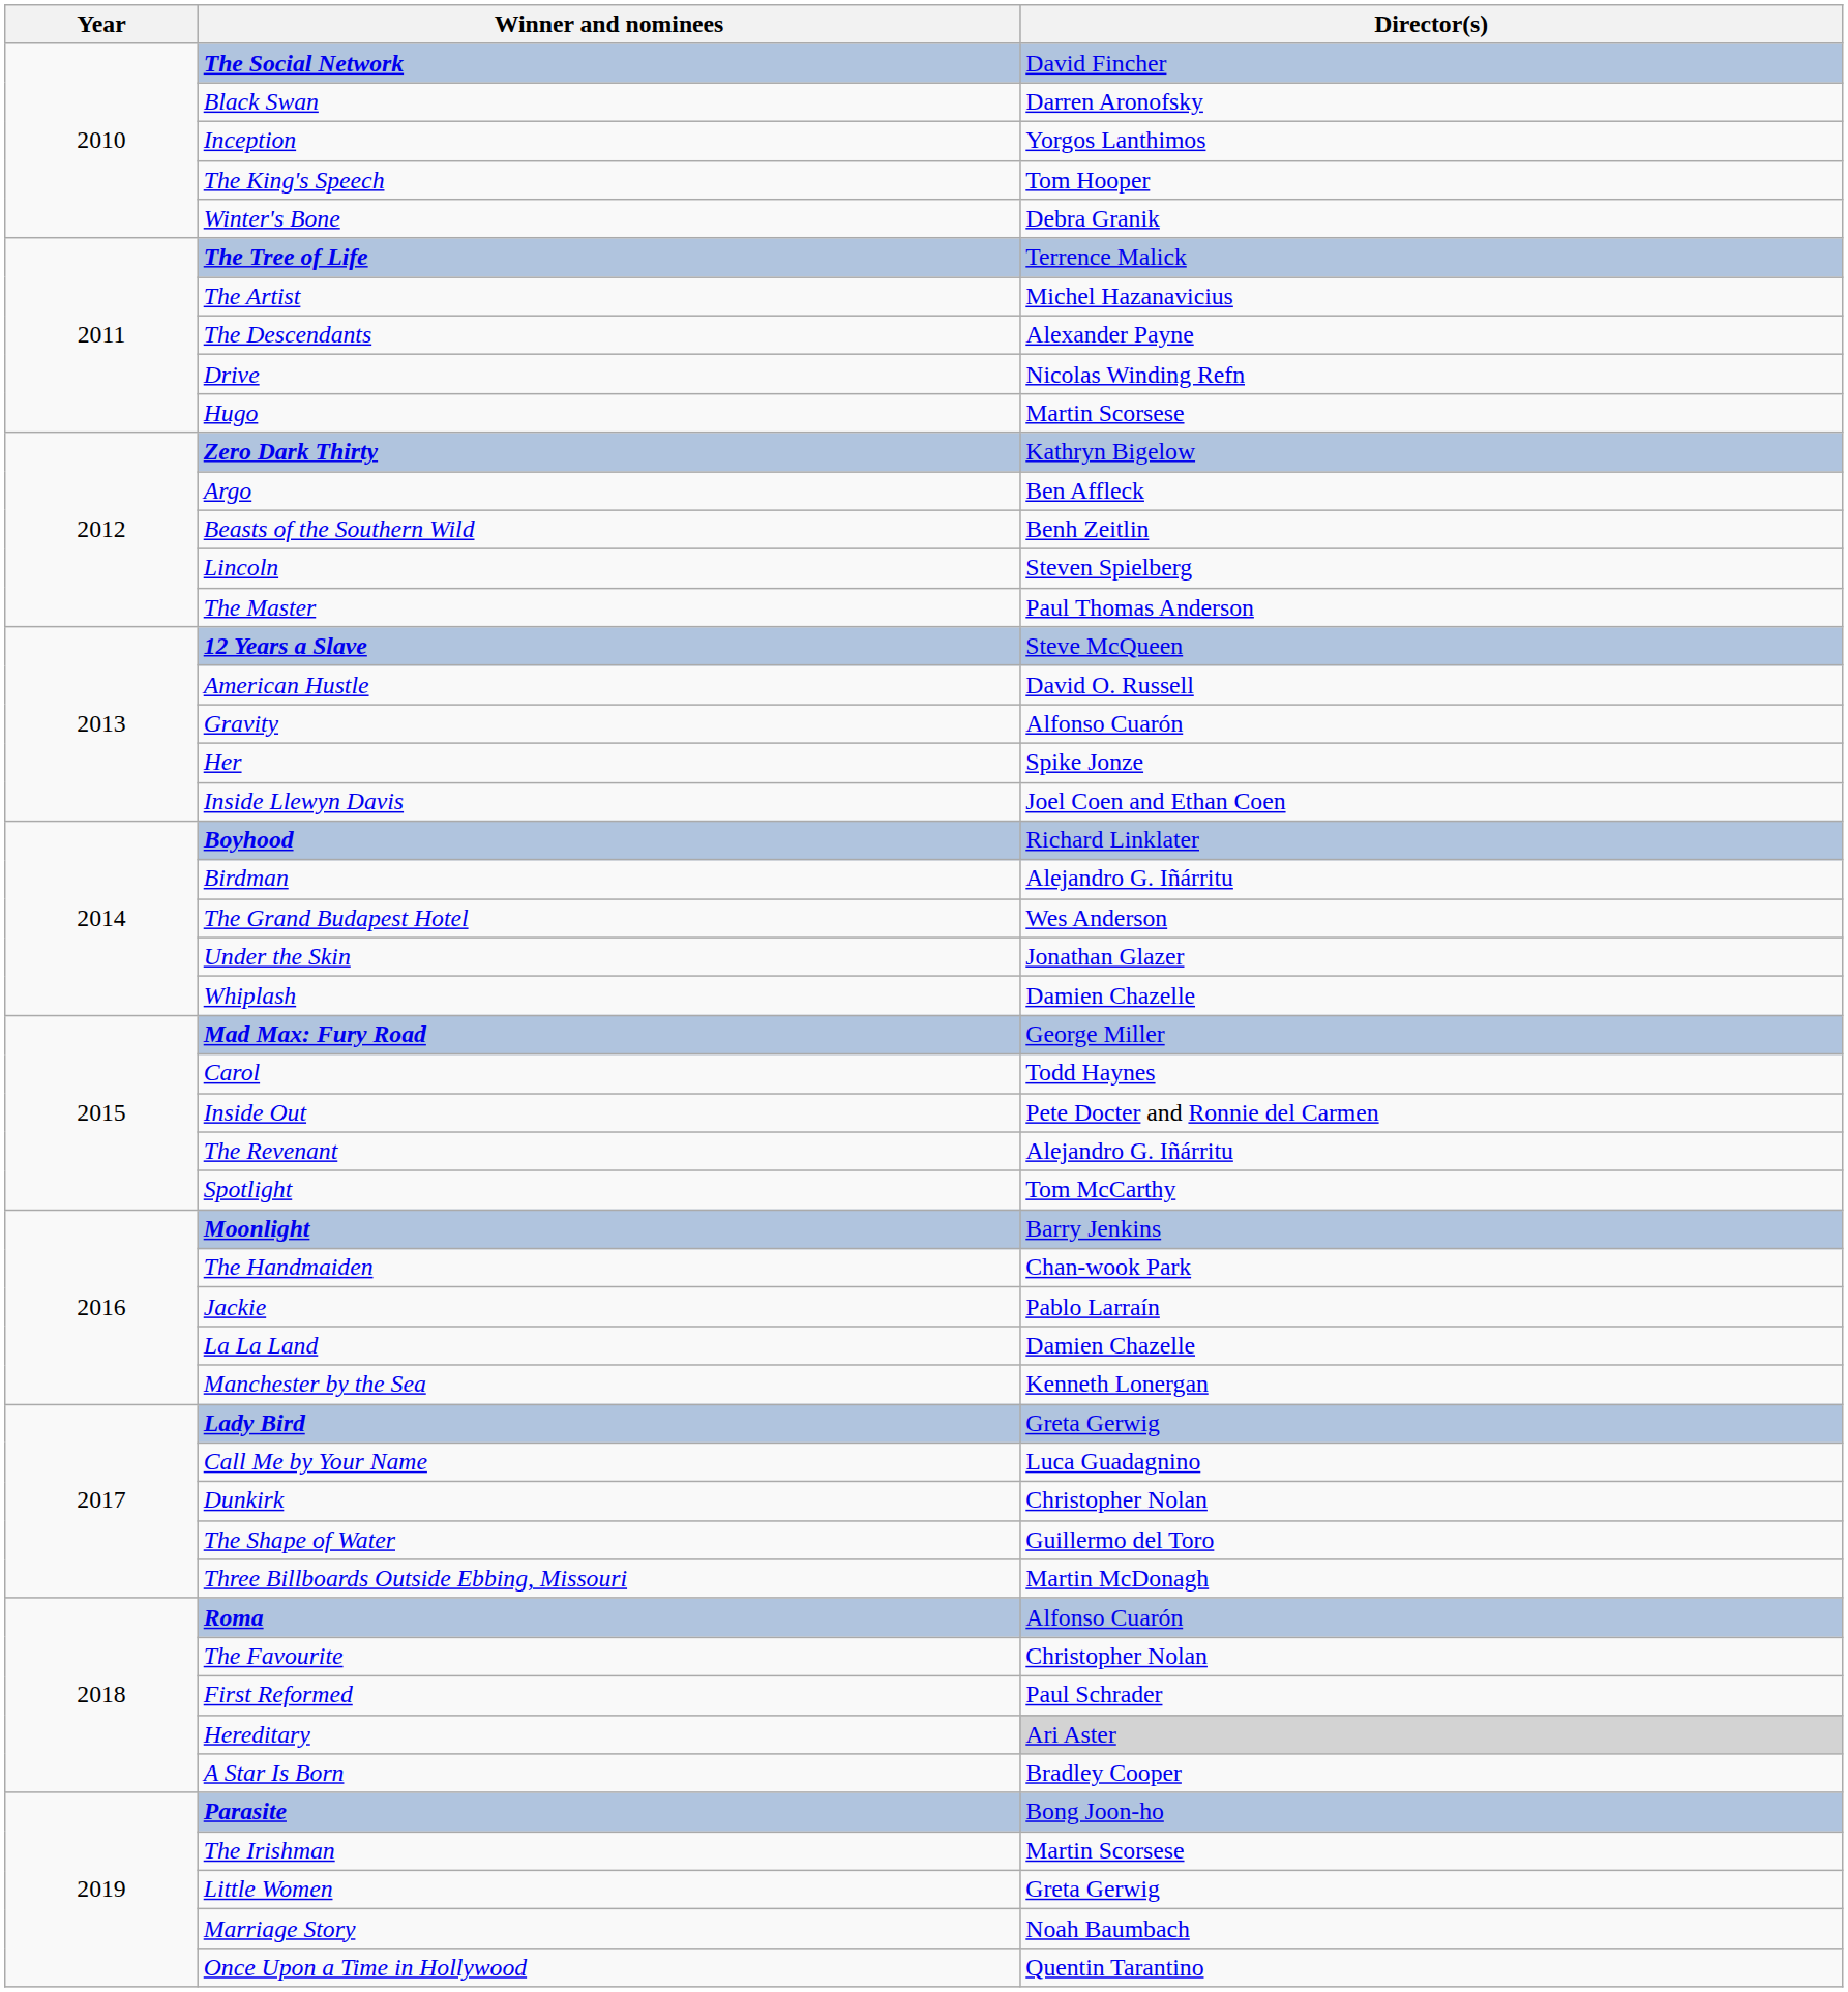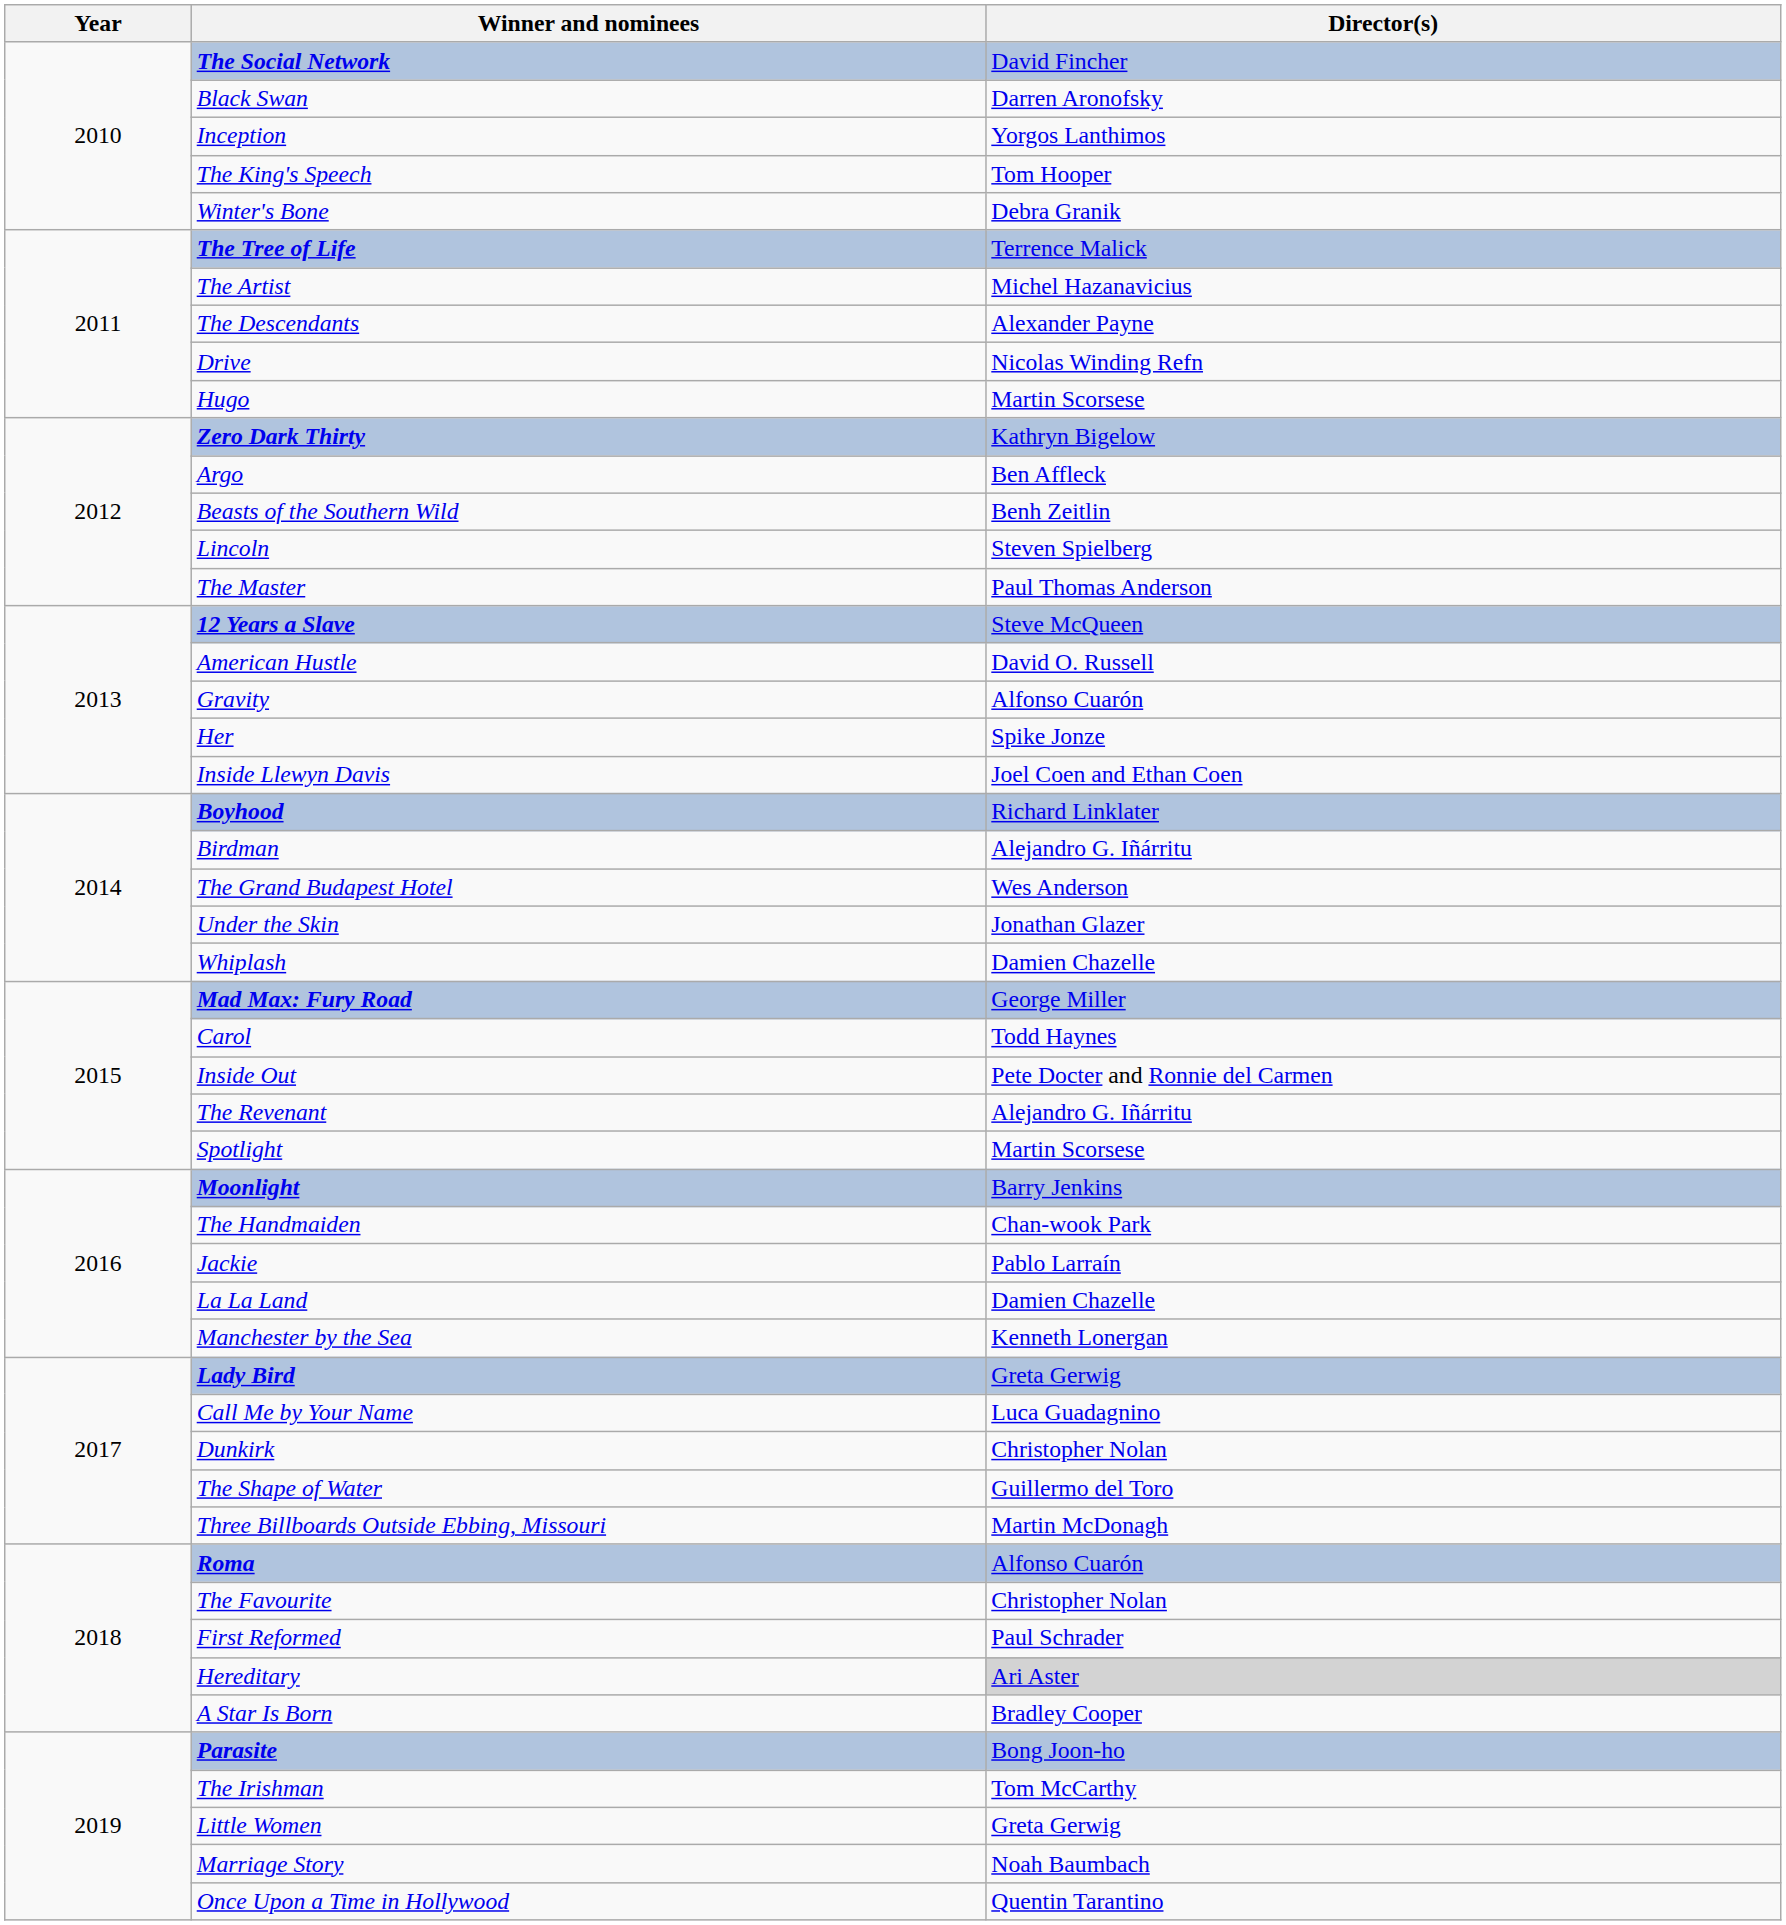Spotlight | Director(s): Tom McCarthy -> Martin Scorsese
The Irishman | Director(s): Martin Scorsese -> Tom McCarthy
